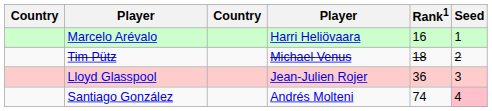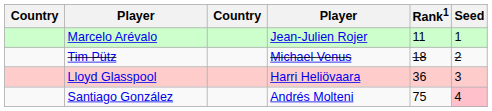Marcelo Arévalo | column 4: Harri Heliövaara -> Jean-Julien Rojer
Marcelo Arévalo | Rank1: 16 -> 11
Lloyd Glasspool | column 4: Jean-Julien Rojer -> Harri Heliövaara
Santiago González | Rank1: 74 -> 75
